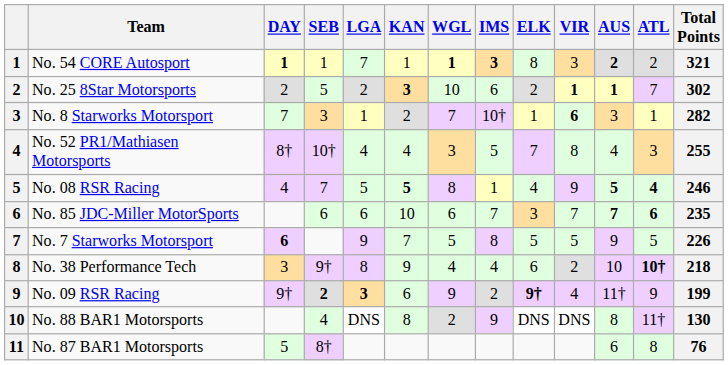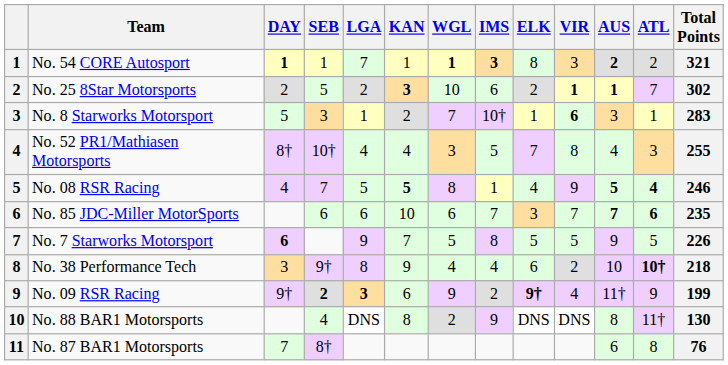No. 8 Starworks Motorsport | DAY: 7 -> 5
No. 8 Starworks Motorsport | Total Points: 282 -> 283
No. 87 BAR1 Motorsports | DAY: 5 -> 7
